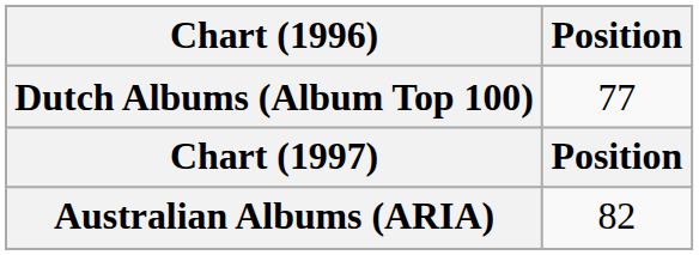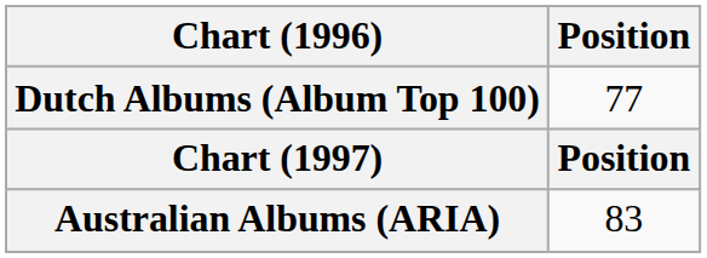Australian Albums (ARIA) | Position: 82 -> 83
